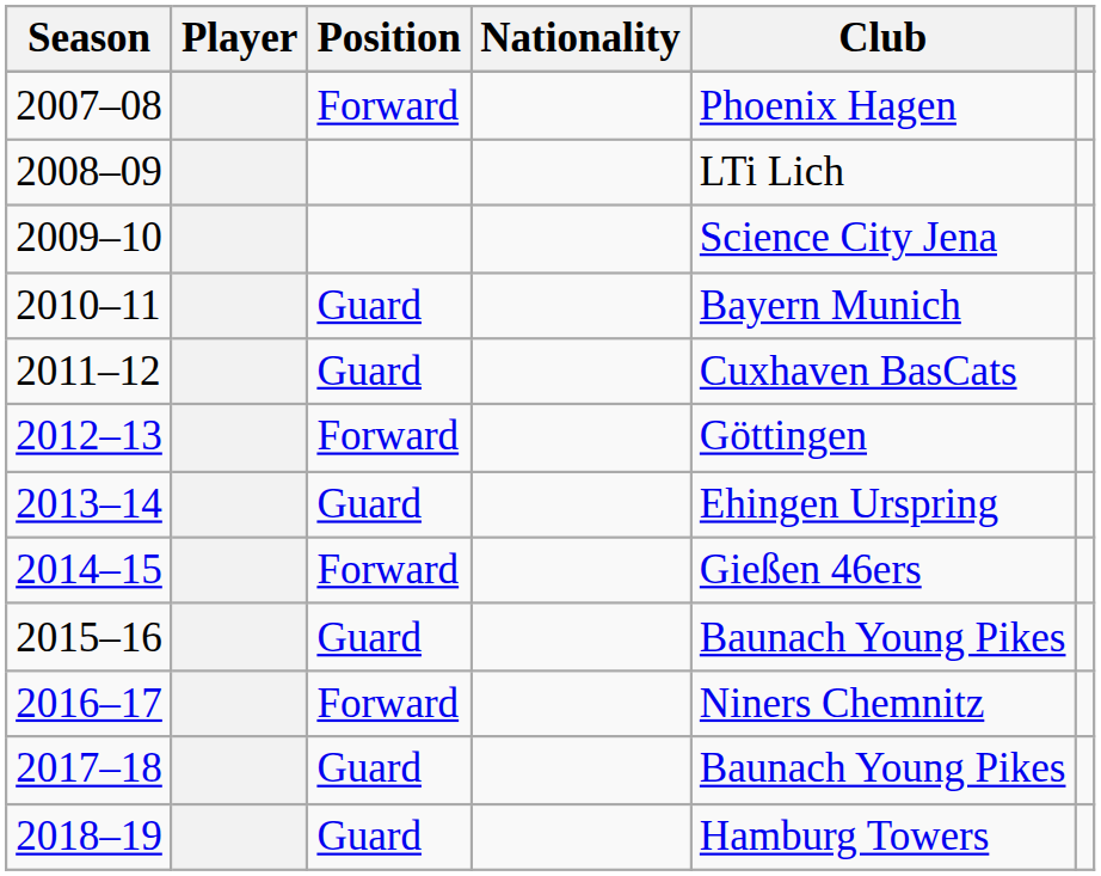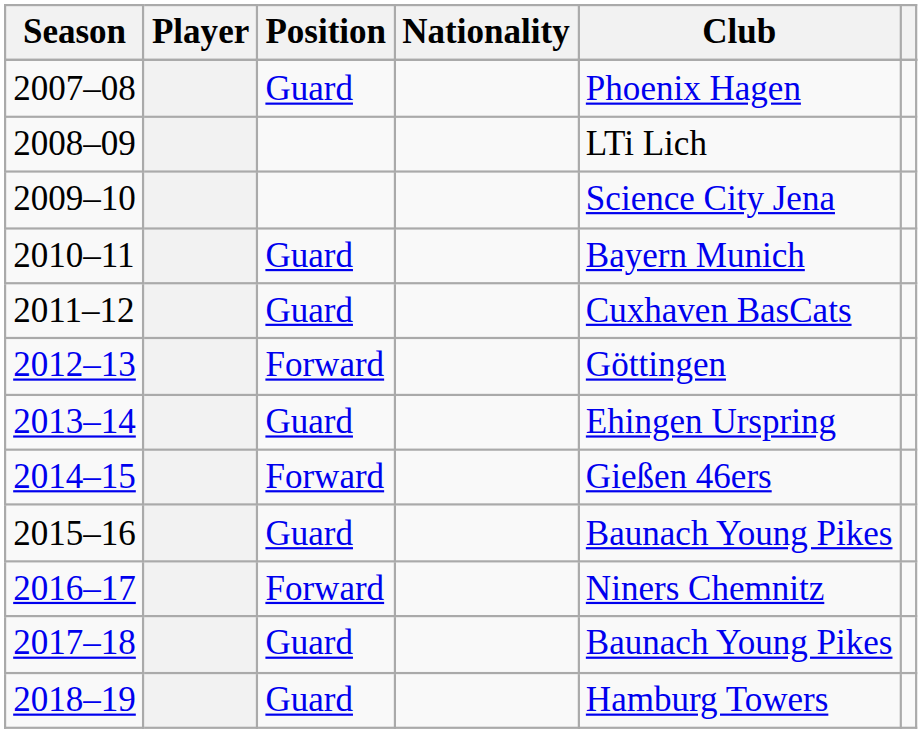2007–08 | Position: Forward -> Guard
